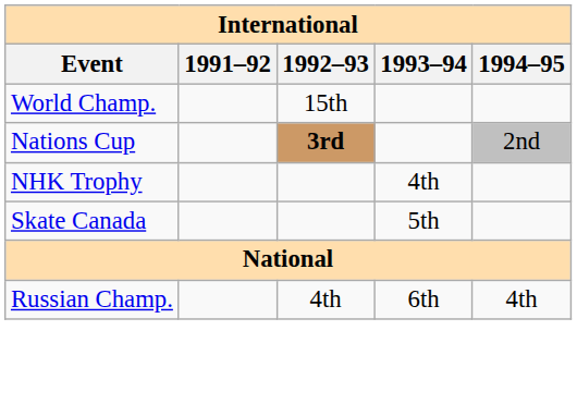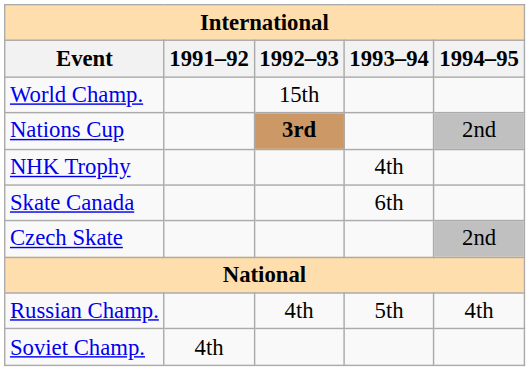Skate Canada | 1993–94: 5th -> 6th
+ row: Czech Skate | 2nd
Russian Champ. | 1993–94: 6th -> 5th
+ row: Soviet Champ. | 4th
